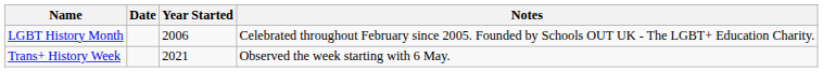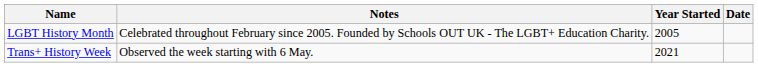columns swapped: Date <-> Notes
LGBT History Month | Year Started: 2006 -> 2005
